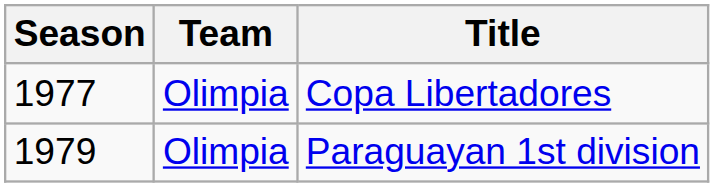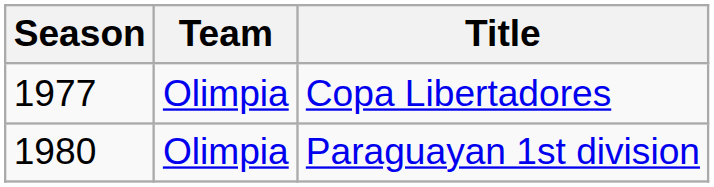Paraguayan 1st division | Season: 1979 -> 1980
